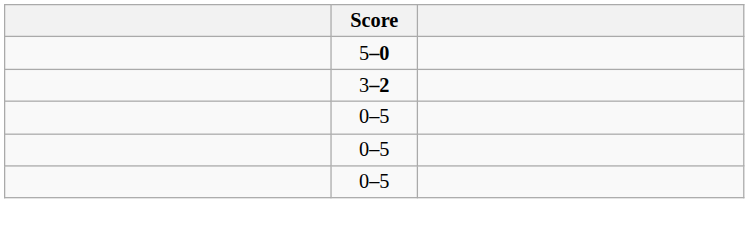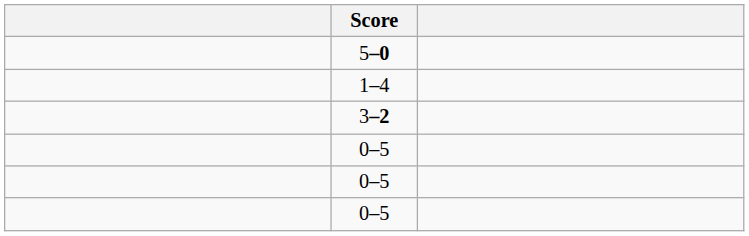+ row: 1–4
